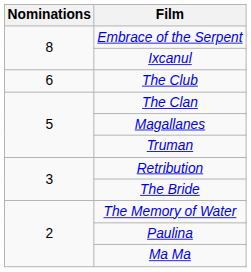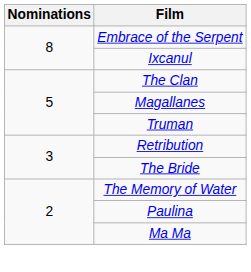- row: 6 | The Club
